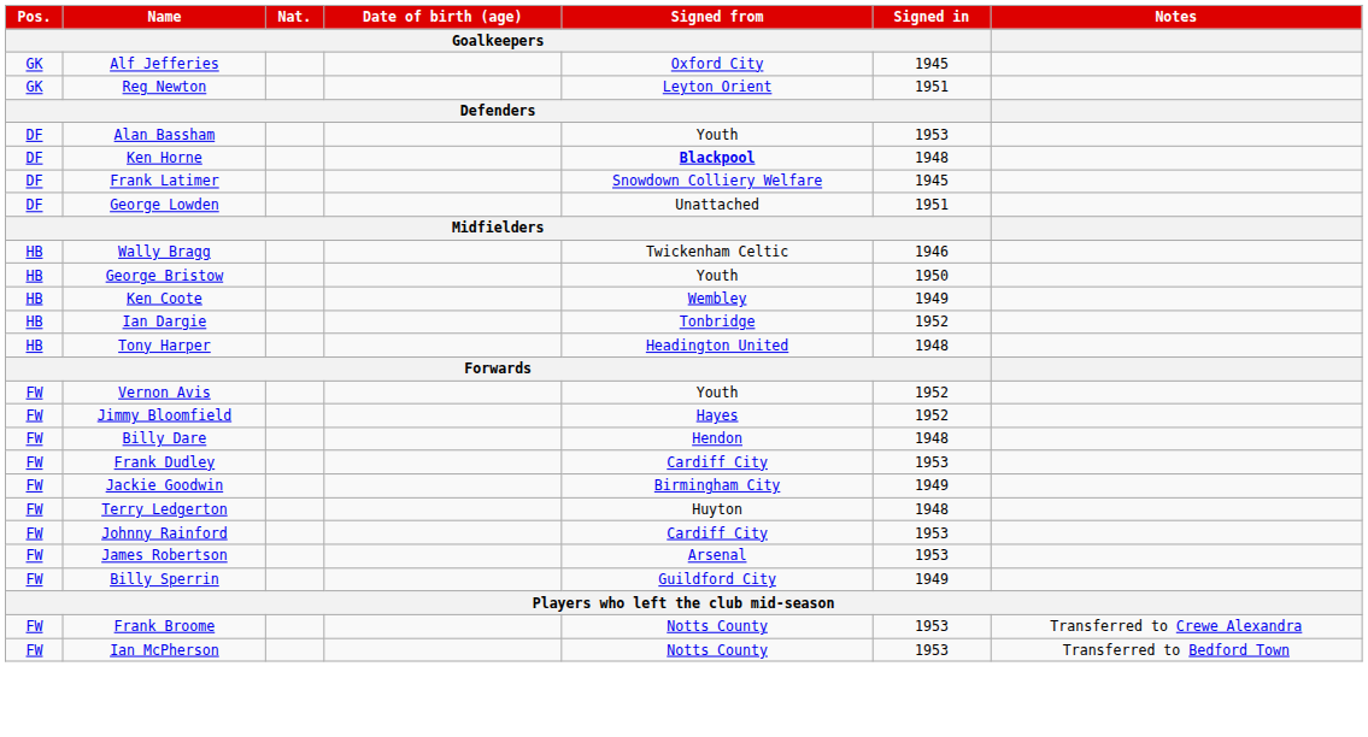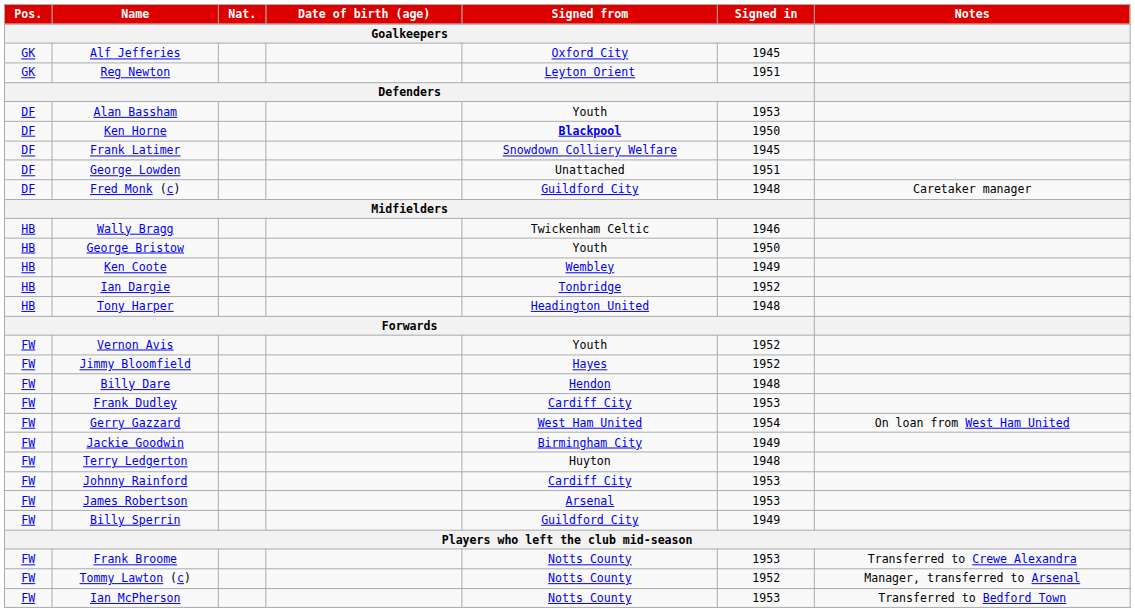Ken Horne | Signed in / Goalkeepers: 1948 -> 1950
+ row: DF | Fred Monk (c) | Guildford City | 1948 | Caretaker manager
+ row: FW | Gerry Gazzard | West Ham United | 1954 | On loan from West Ham United
+ row: FW | Tommy Lawton (c) | Notts County | 1952 | Manager, transferred to Arsenal
